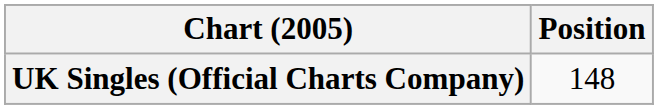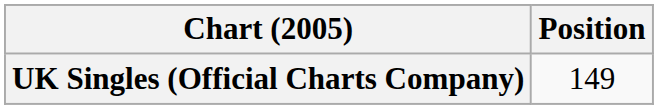UK Singles (Official Charts Company) | Position: 148 -> 149
